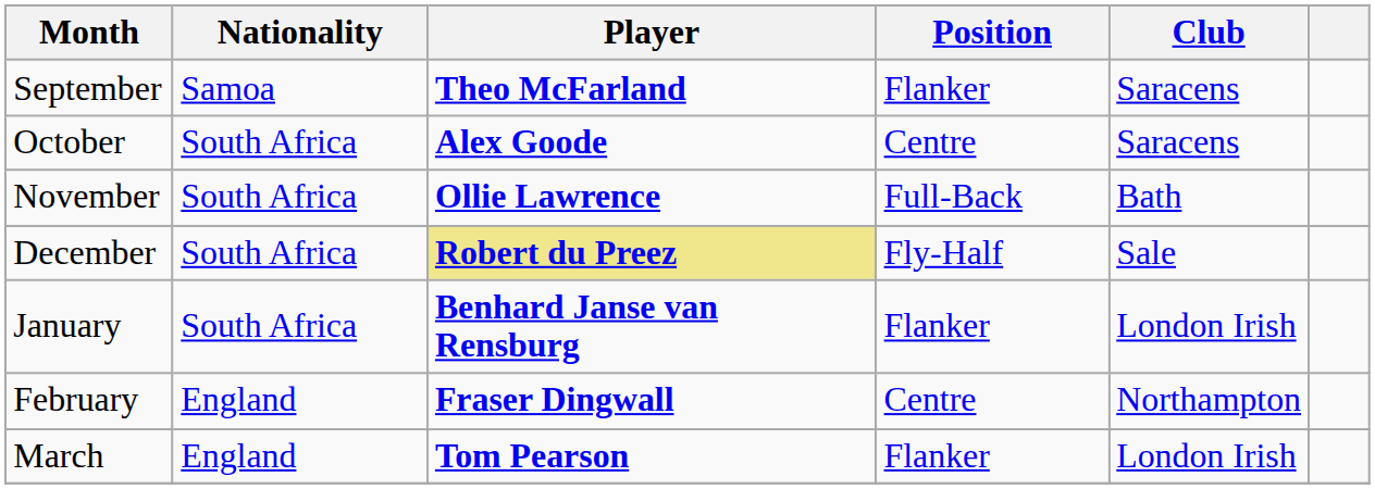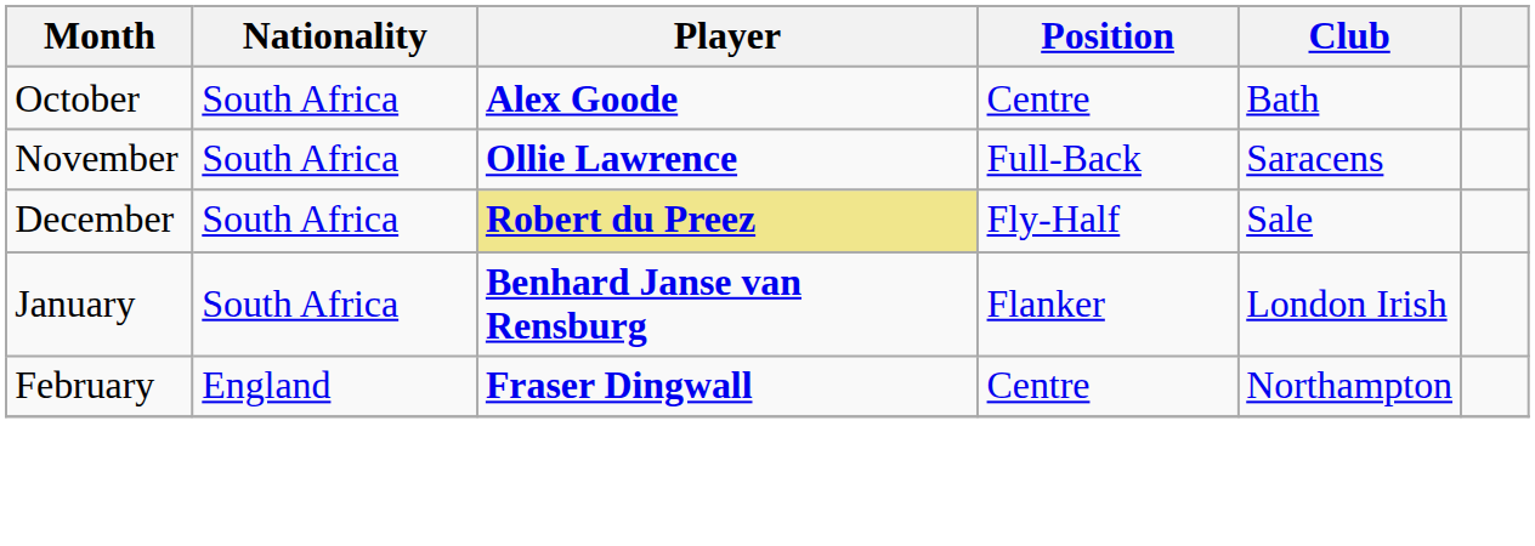- row: September | Samoa | Theo McFarland | Flanker | Saracens
October | Club: Saracens -> Bath
November | Club: Bath -> Saracens
- row: March | England | Tom Pearson | Flanker | London Irish
